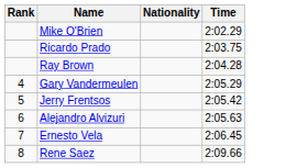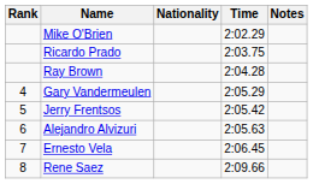+ column: Notes
